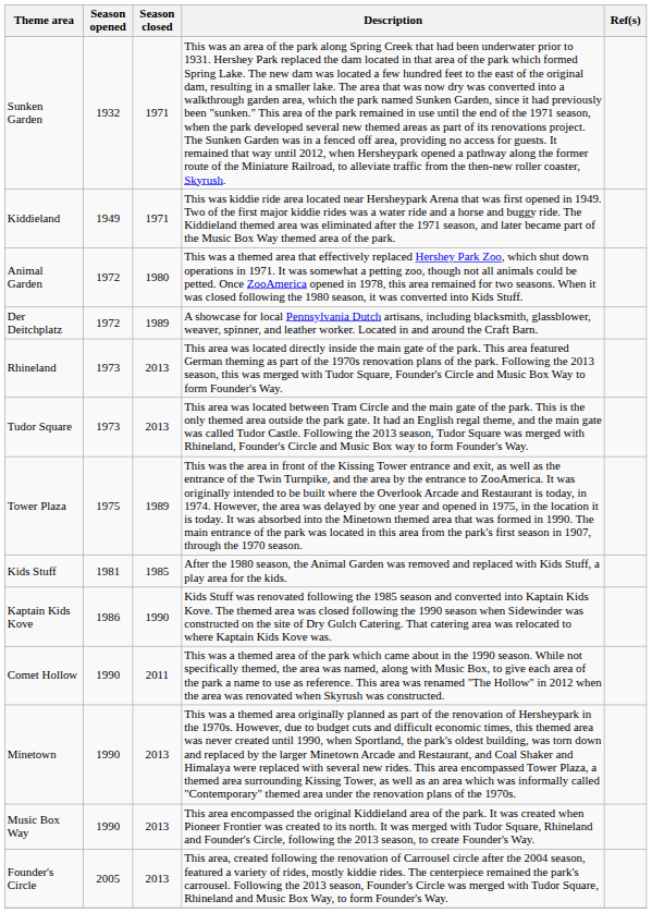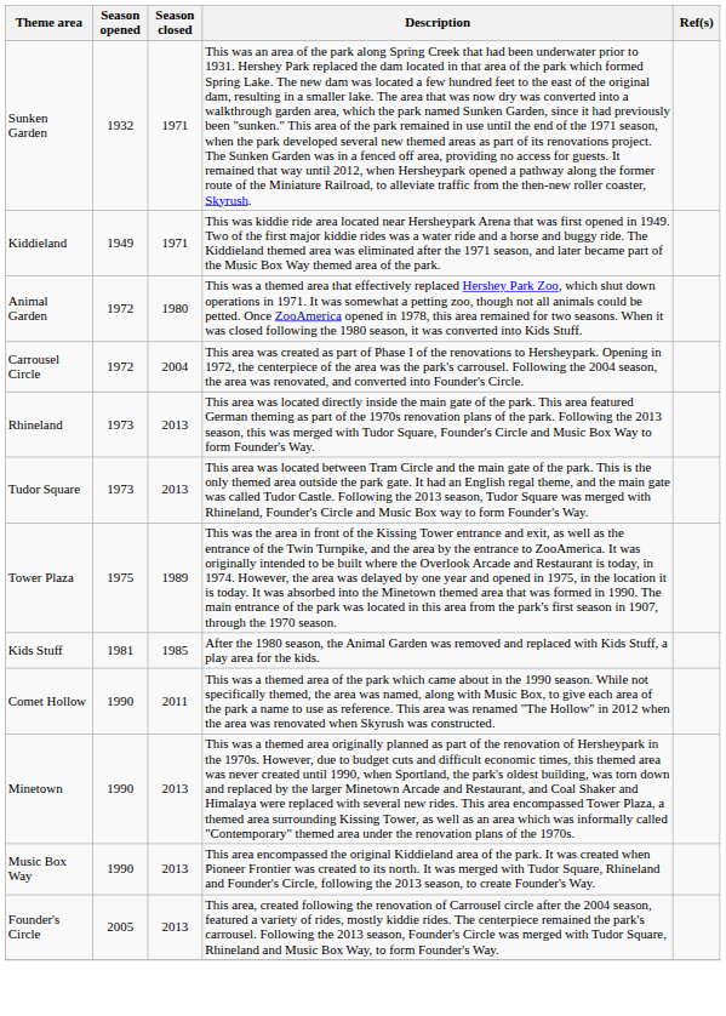- row: Der Deitchplatz | 1972 | 1989 | A showcase for local Pennsylvania Dutch artisans, including blacksmith, glassblower, weaver, spinner, and leather worker. Located in and around the Craft Barn.
+ row: Carrousel Circle | 1972 | 2004 | This area was created as part of Phase I of the renovations to Hersheypark. Opening in 1972, the centerpiece of the area was the park's carrousel. Following the 2004 season, the area was renovated, and converted into Founder's Circle.
- row: Kaptain Kids Kove | 1986 | 1990 | Kids Stuff was renovated following the 1985 season and converted into Kaptain Kids Kove. The themed area was closed following the 1990 season when Sidewinder was constructed on the site of Dry Gulch Catering. That catering area was relocated to where Kaptain Kids Kove was.
